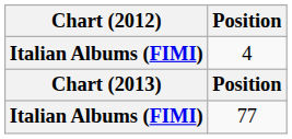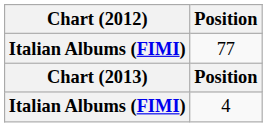rows swapped: 4 <-> 77
